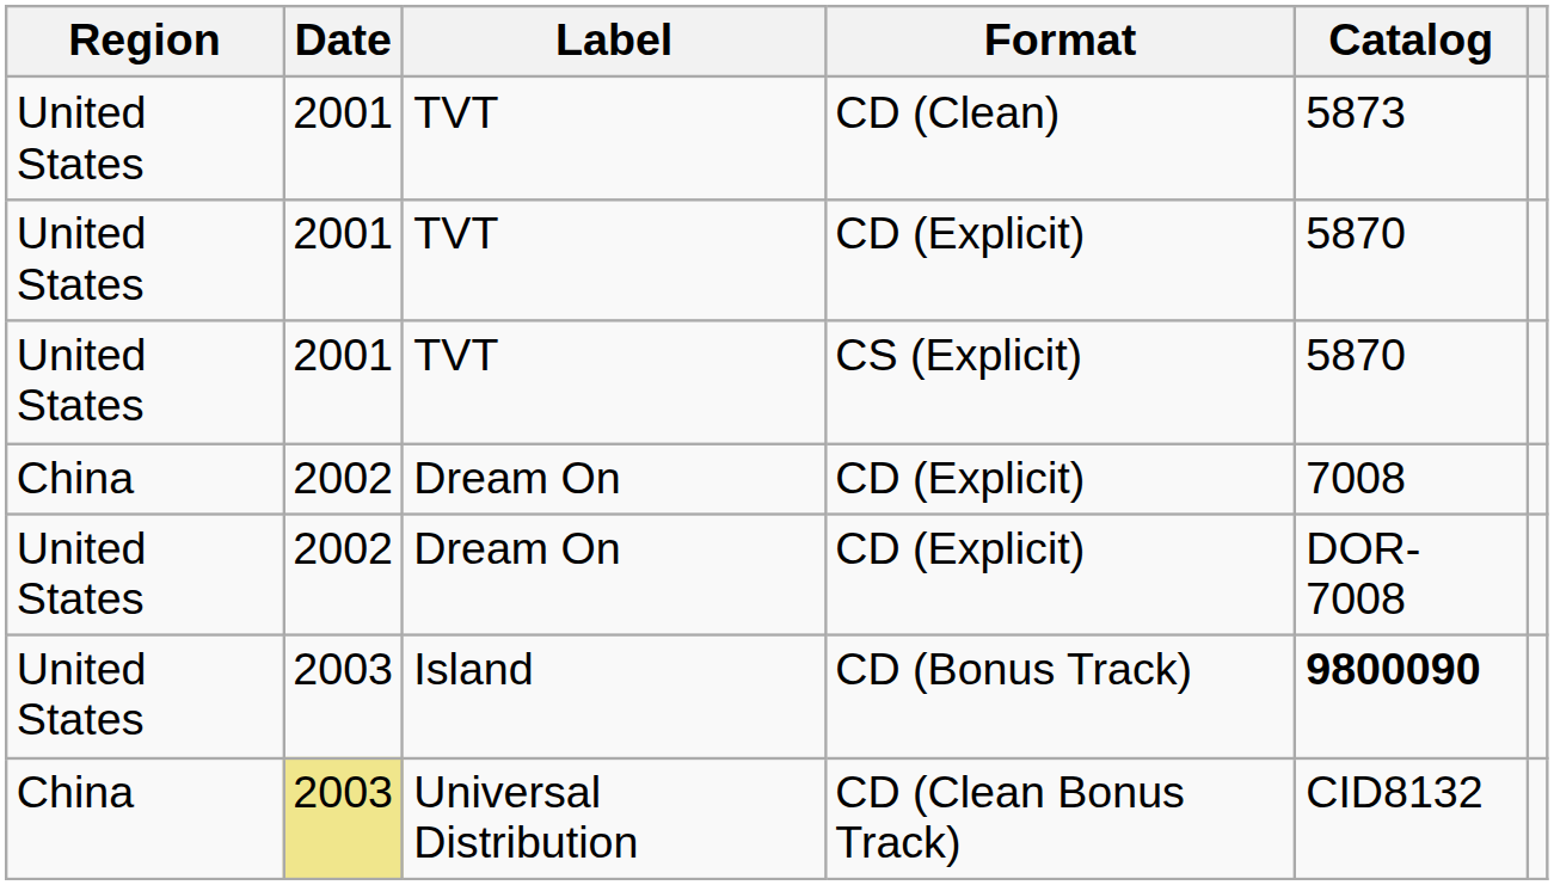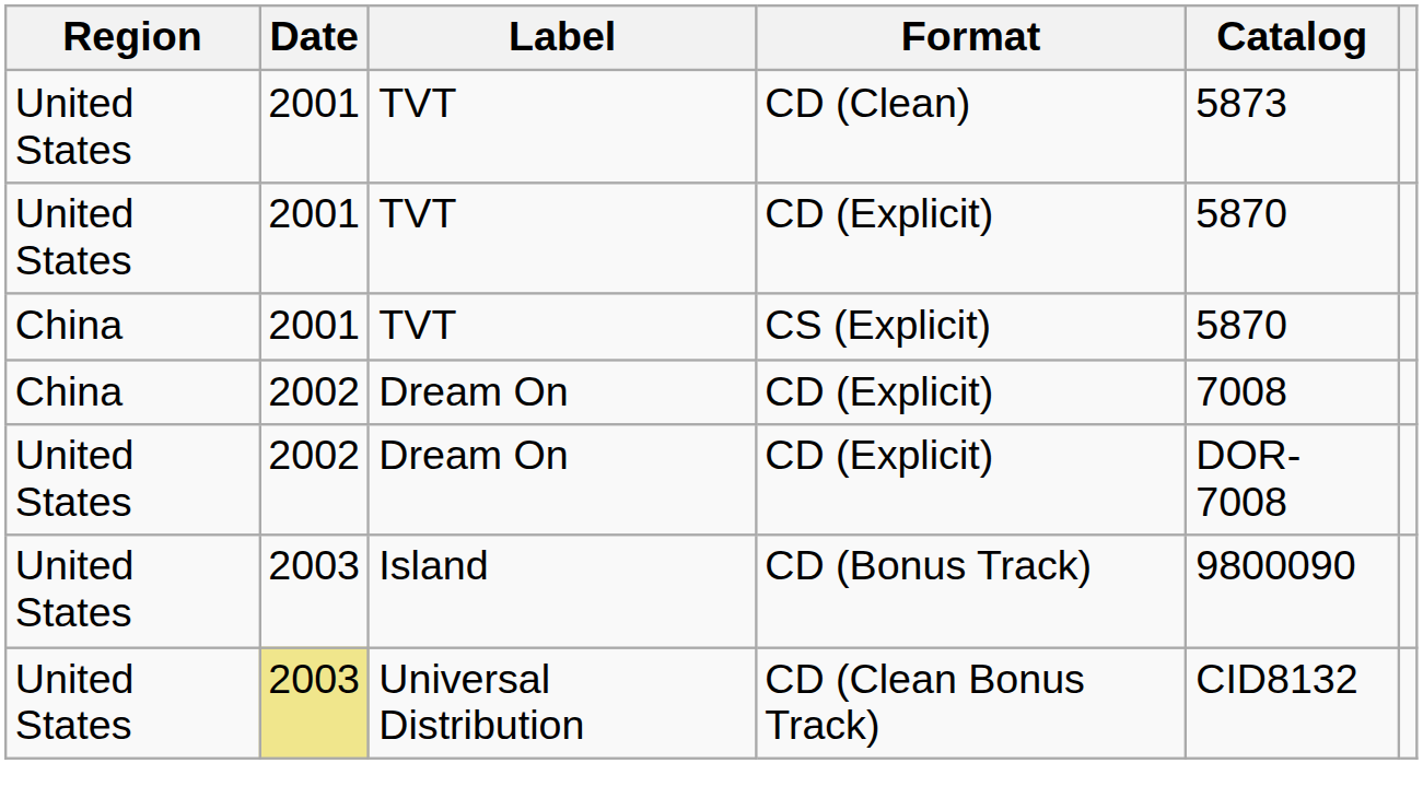CS (Explicit) | Region: United States -> China
CD (Bonus Track) | Catalog: bold -> normal
CD (Clean Bonus Track) | Region: China -> United States
